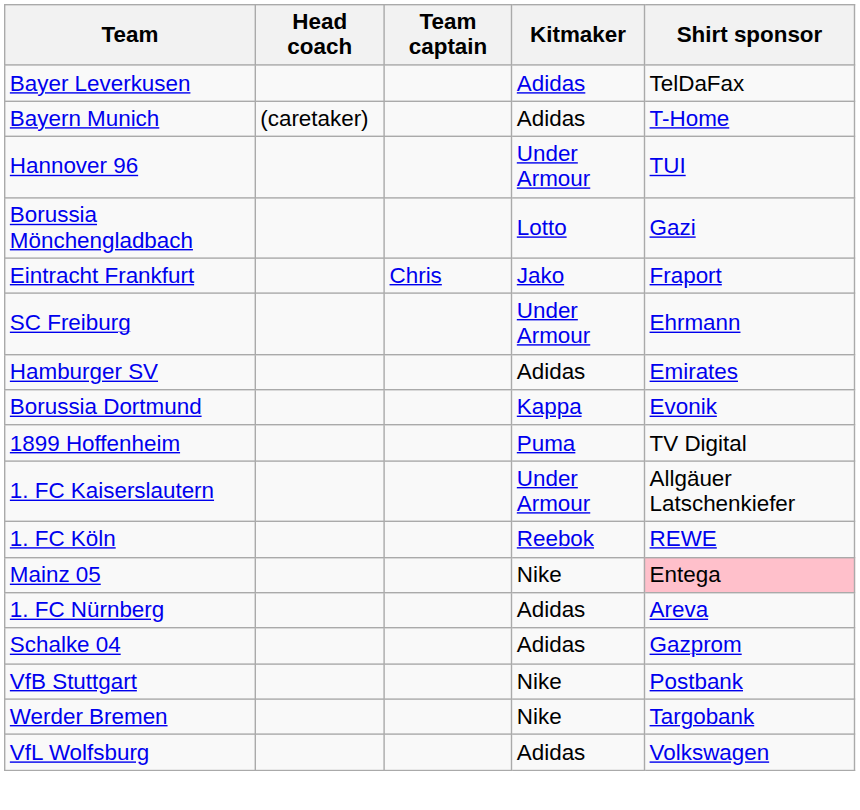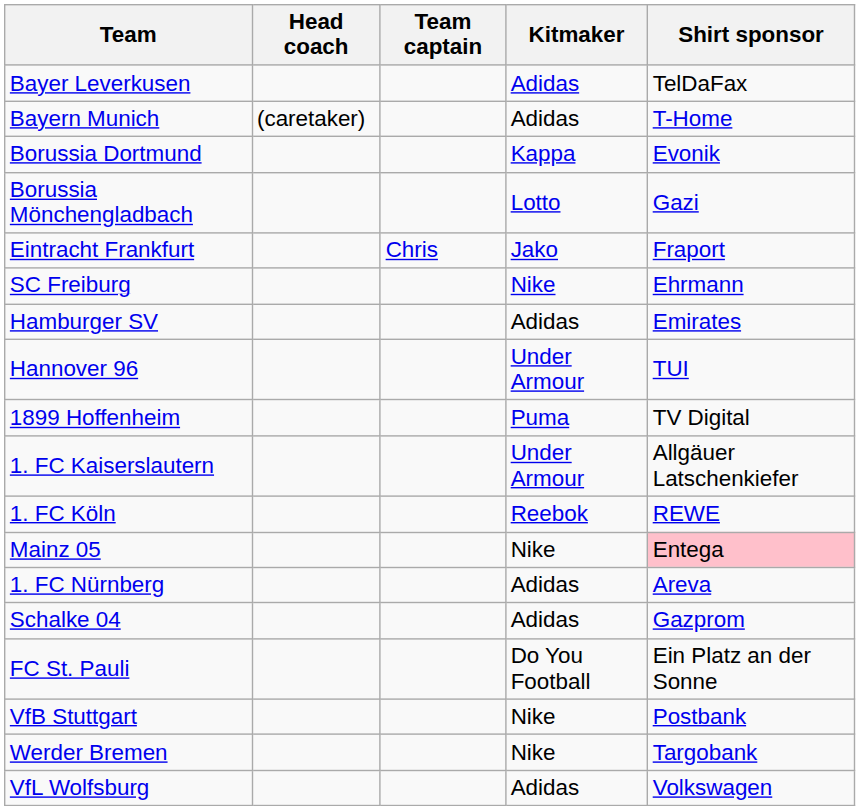rows swapped: Borussia Dortmund <-> Hannover 96
SC Freiburg | Kitmaker: Under Armour -> Nike
+ row: FC St. Pauli | Do You Football | Ein Platz an der Sonne
